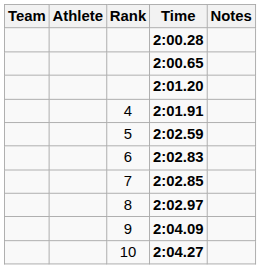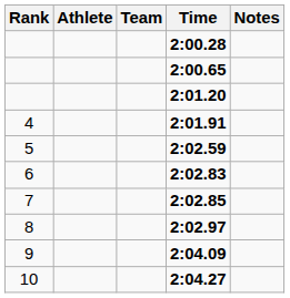columns swapped: Rank <-> Team
